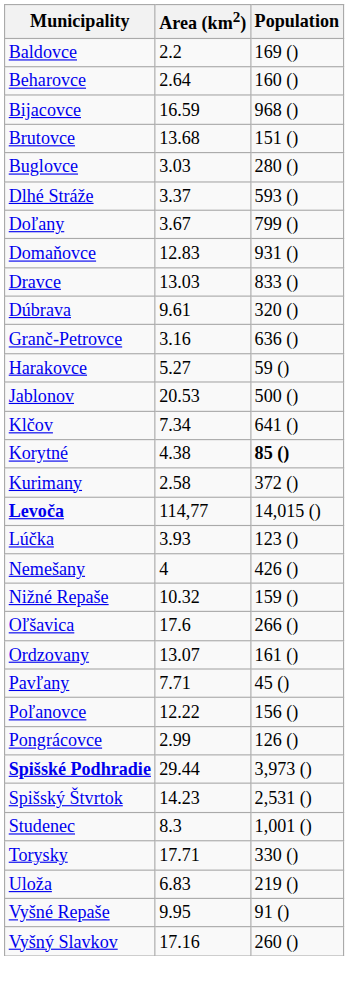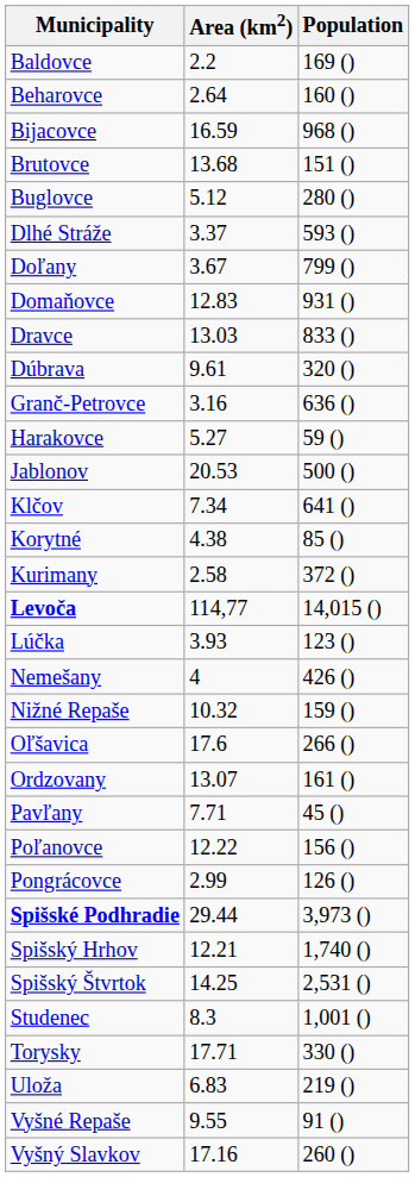Buglovce | Area (km2): 3.03 -> 5.12
Korytné | Population: bold -> normal
+ row: Spišský Hrhov | 12.21 | 1,740 ()
Spišský Štvrtok | Area (km2): 14.23 -> 14.25
Vyšné Repaše | Area (km2): 9.95 -> 9.55
